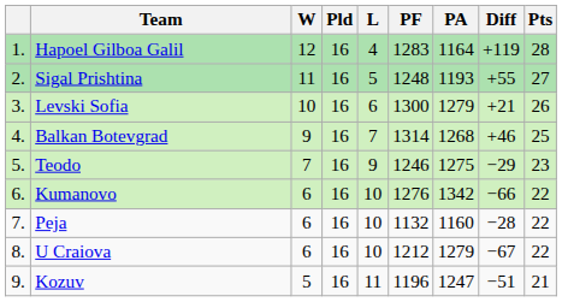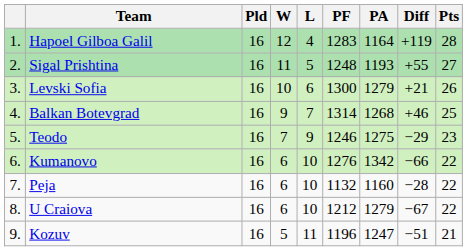columns swapped: Pld <-> W
